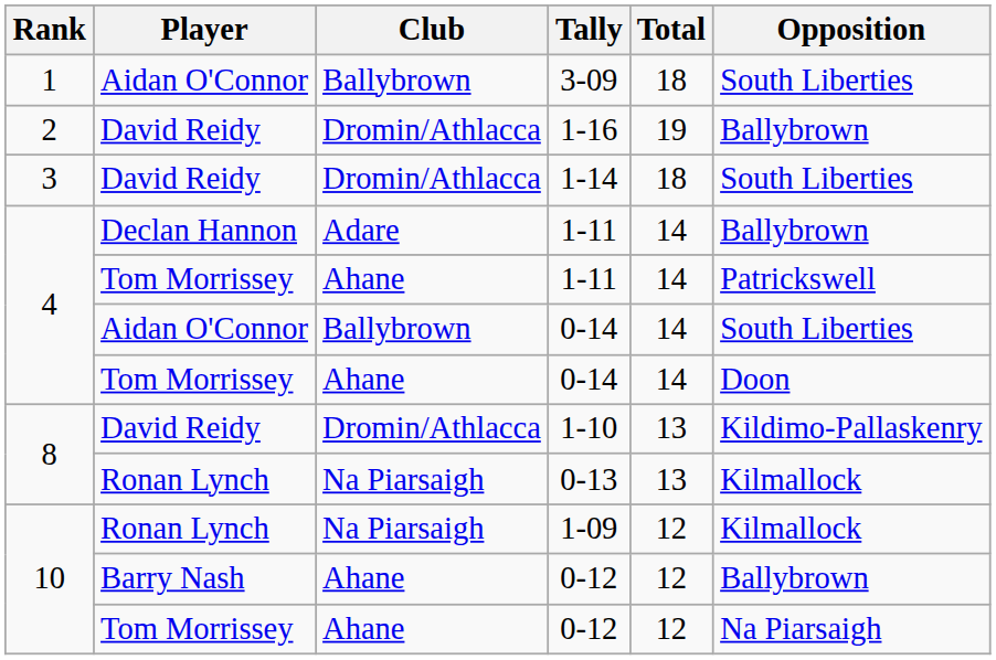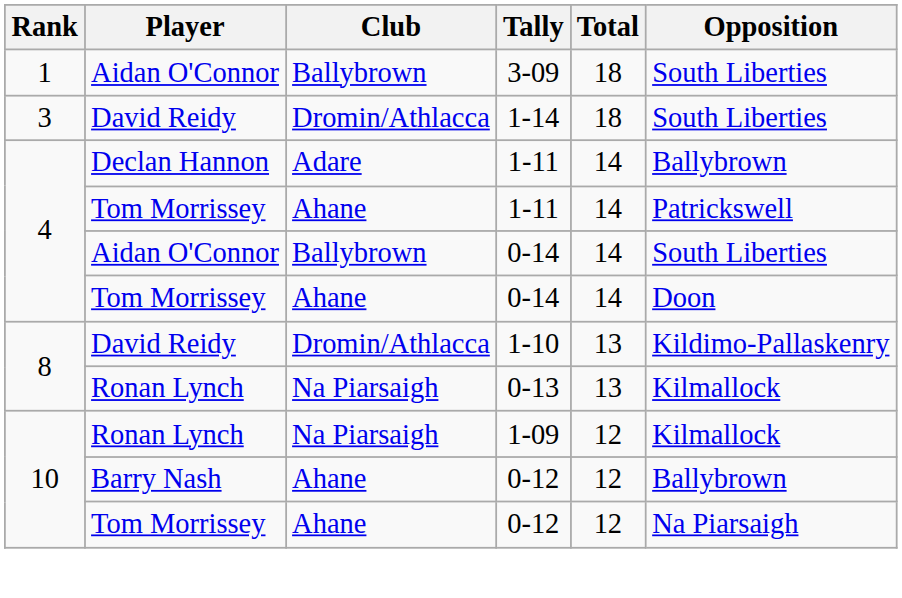- row: 2 | David Reidy | Dromin/Athlacca | 1-16 | 19 | Ballybrown
